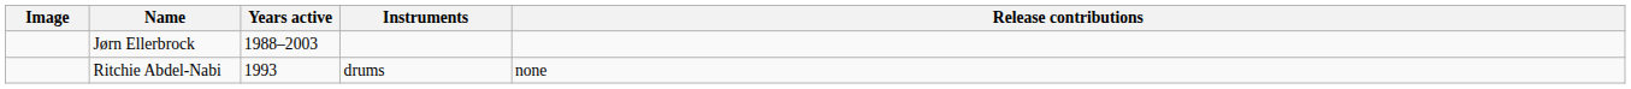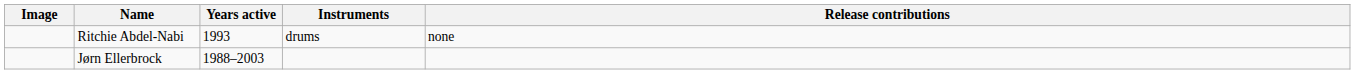rows swapped: Jørn Ellerbrock <-> Ritchie Abdel-Nabi
